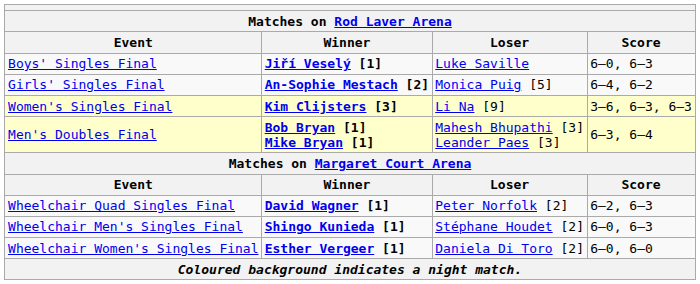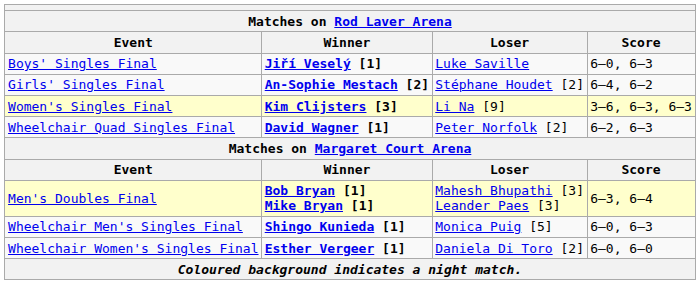Girls' Singles Final | Loser: Monica Puig [5] -> Stéphane Houdet [2]
rows swapped: Men's Doubles Final <-> Wheelchair Quad Singles Final
Wheelchair Men's Singles Final | Loser: Stéphane Houdet [2] -> Monica Puig [5]
